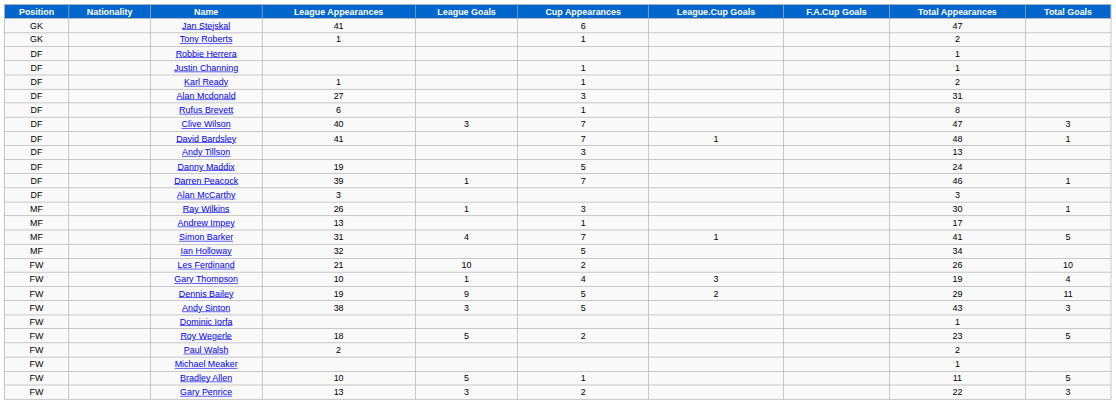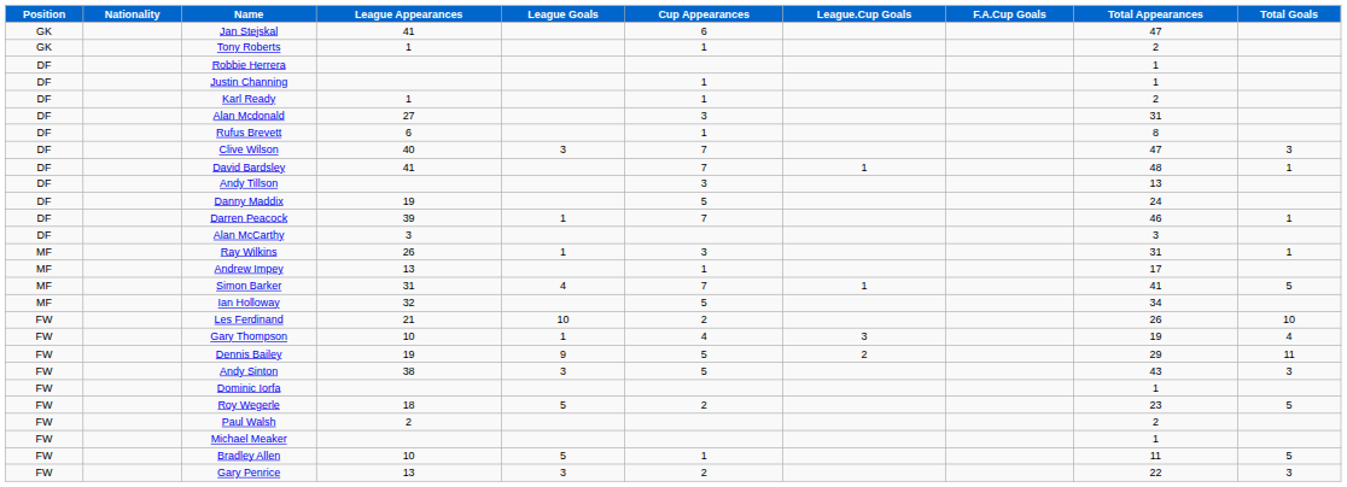Ray Wilkins | Total Appearances: 30 -> 31
